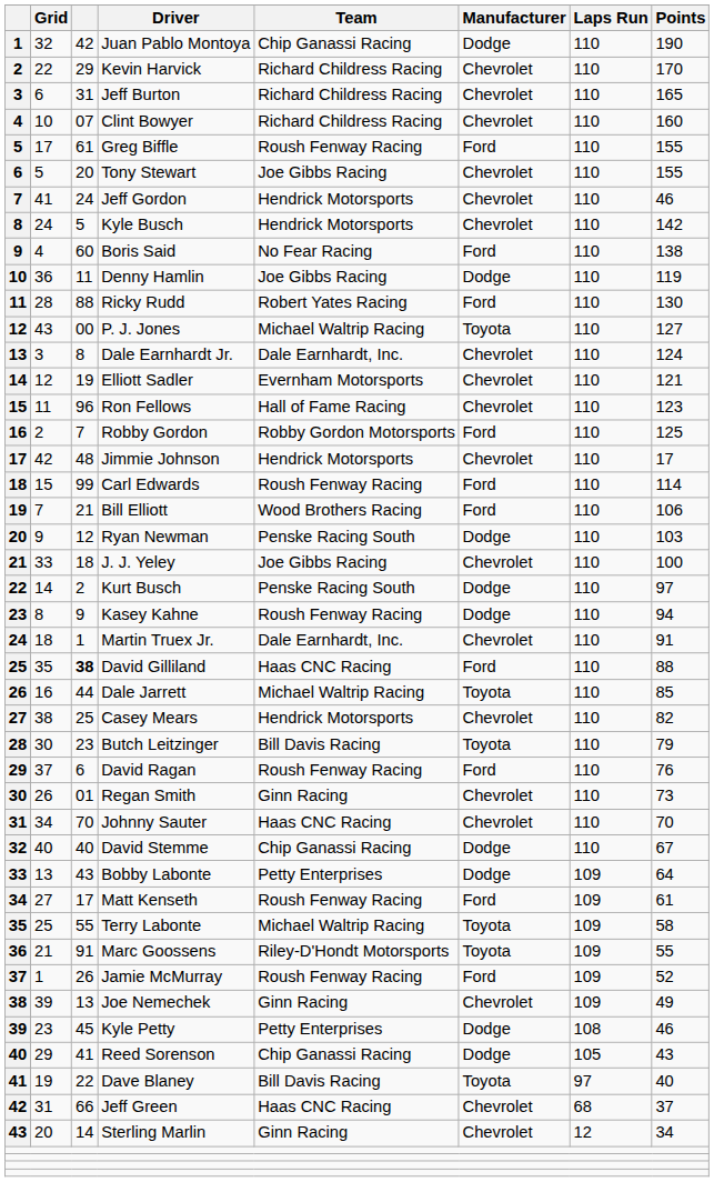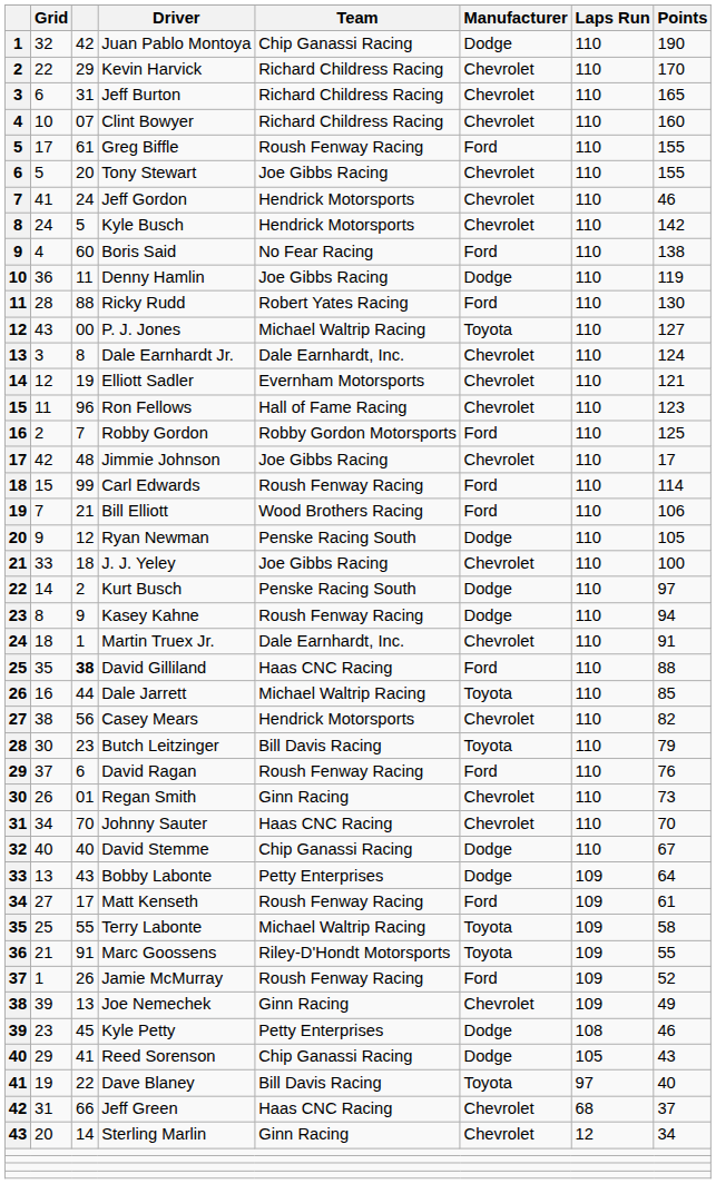Jimmie Johnson | Team: Hendrick Motorsports -> Joe Gibbs Racing
Ryan Newman | Points: 103 -> 105
Casey Mears | column 3: 25 -> 56
